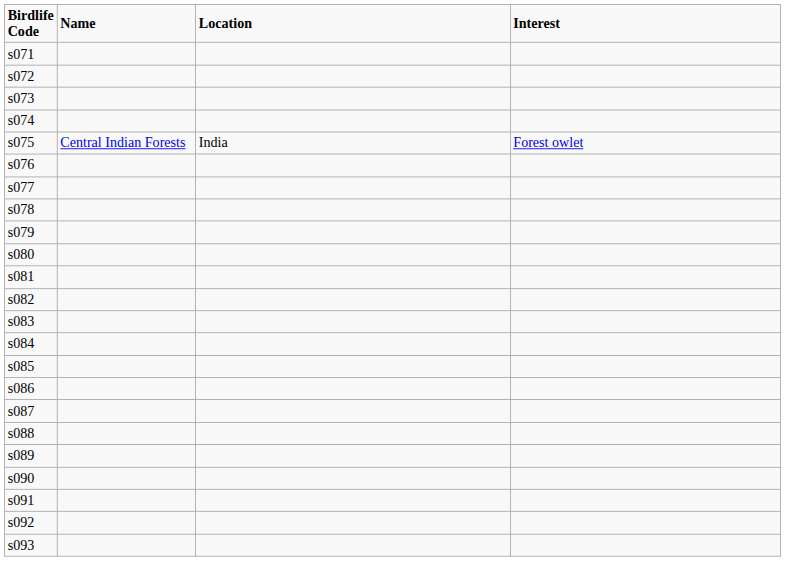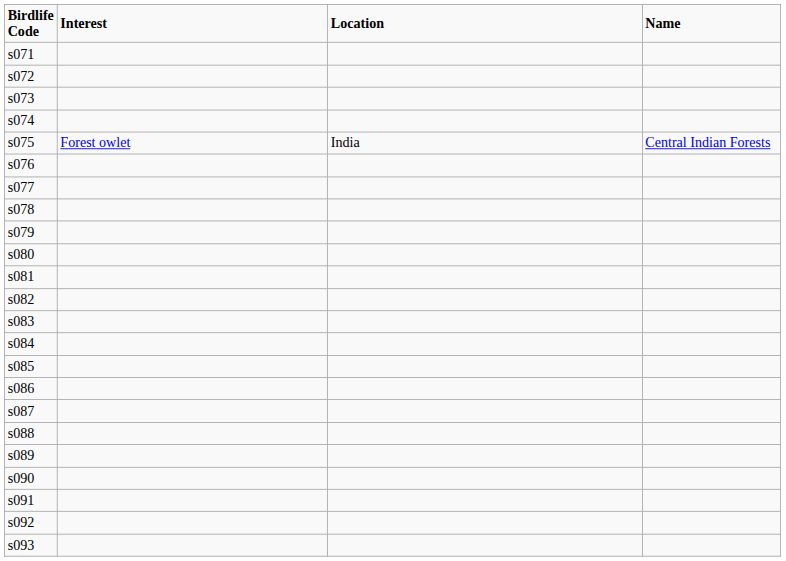columns swapped: Name <-> Interest
